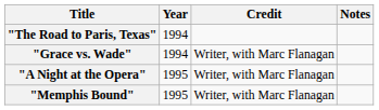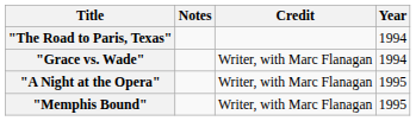columns swapped: Year <-> Notes
